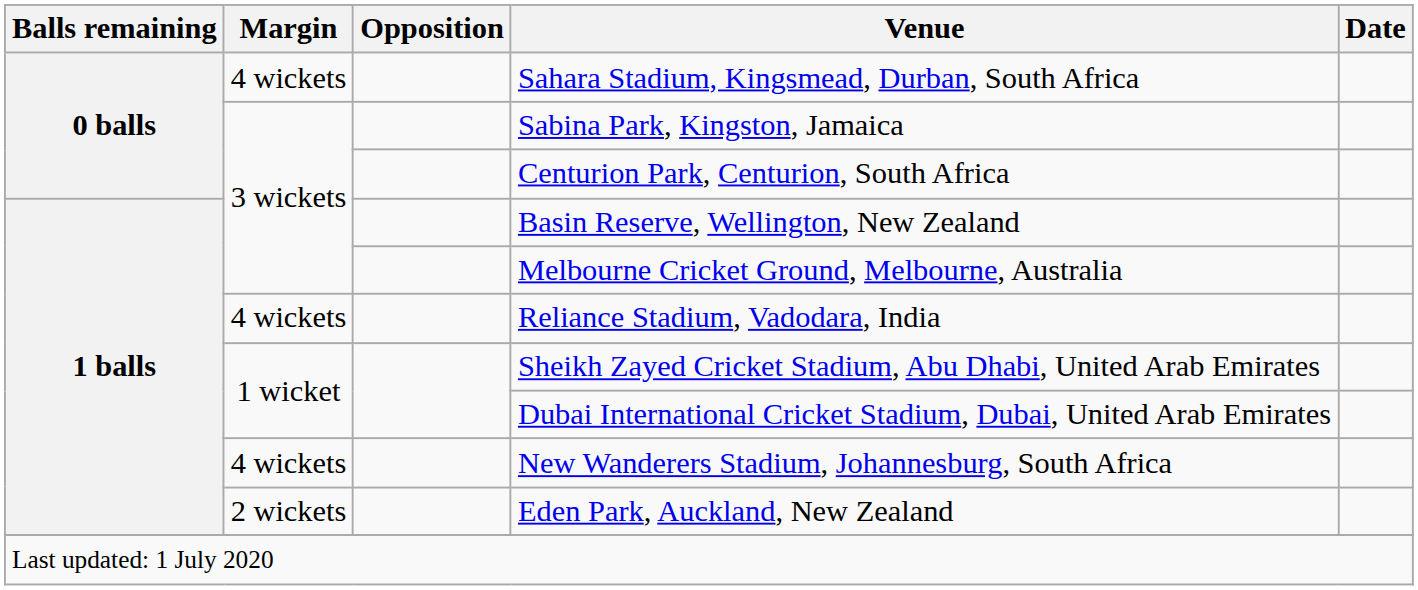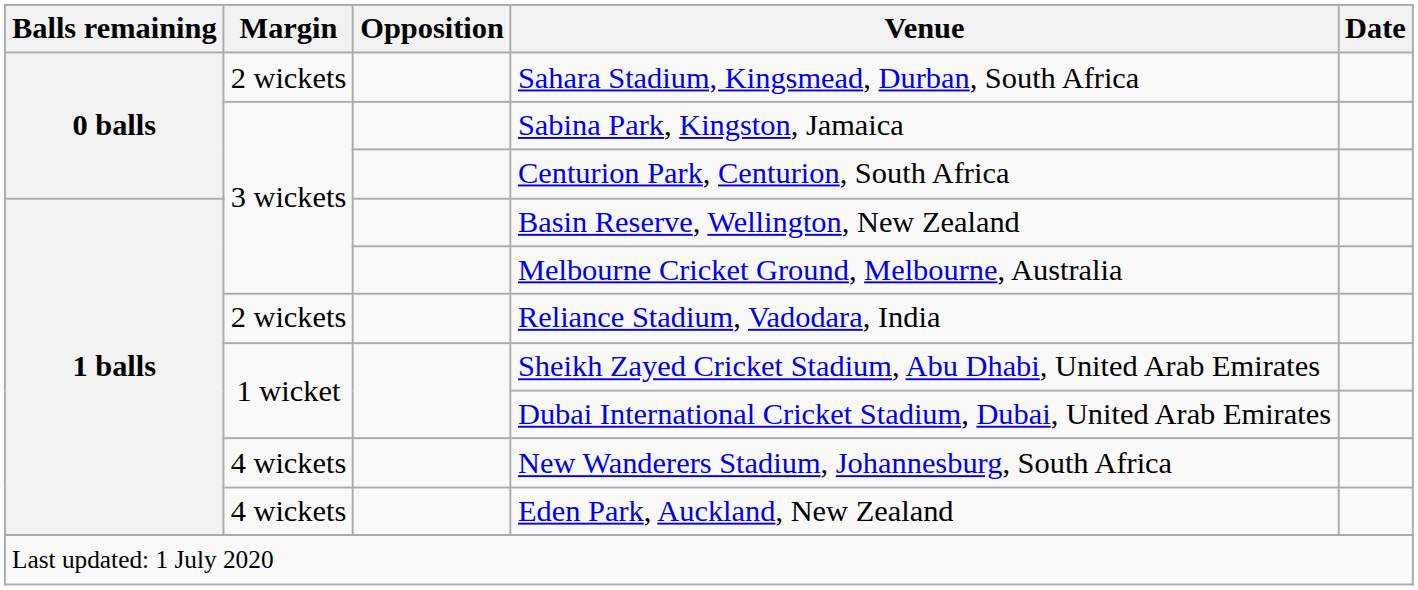Sahara Stadium, Kingsmead, Durban, South Africa | Margin: 4 wickets -> 2 wickets
Reliance Stadium, Vadodara, India | Margin: 4 wickets -> 2 wickets
Eden Park, Auckland, New Zealand | Margin: 2 wickets -> 4 wickets
